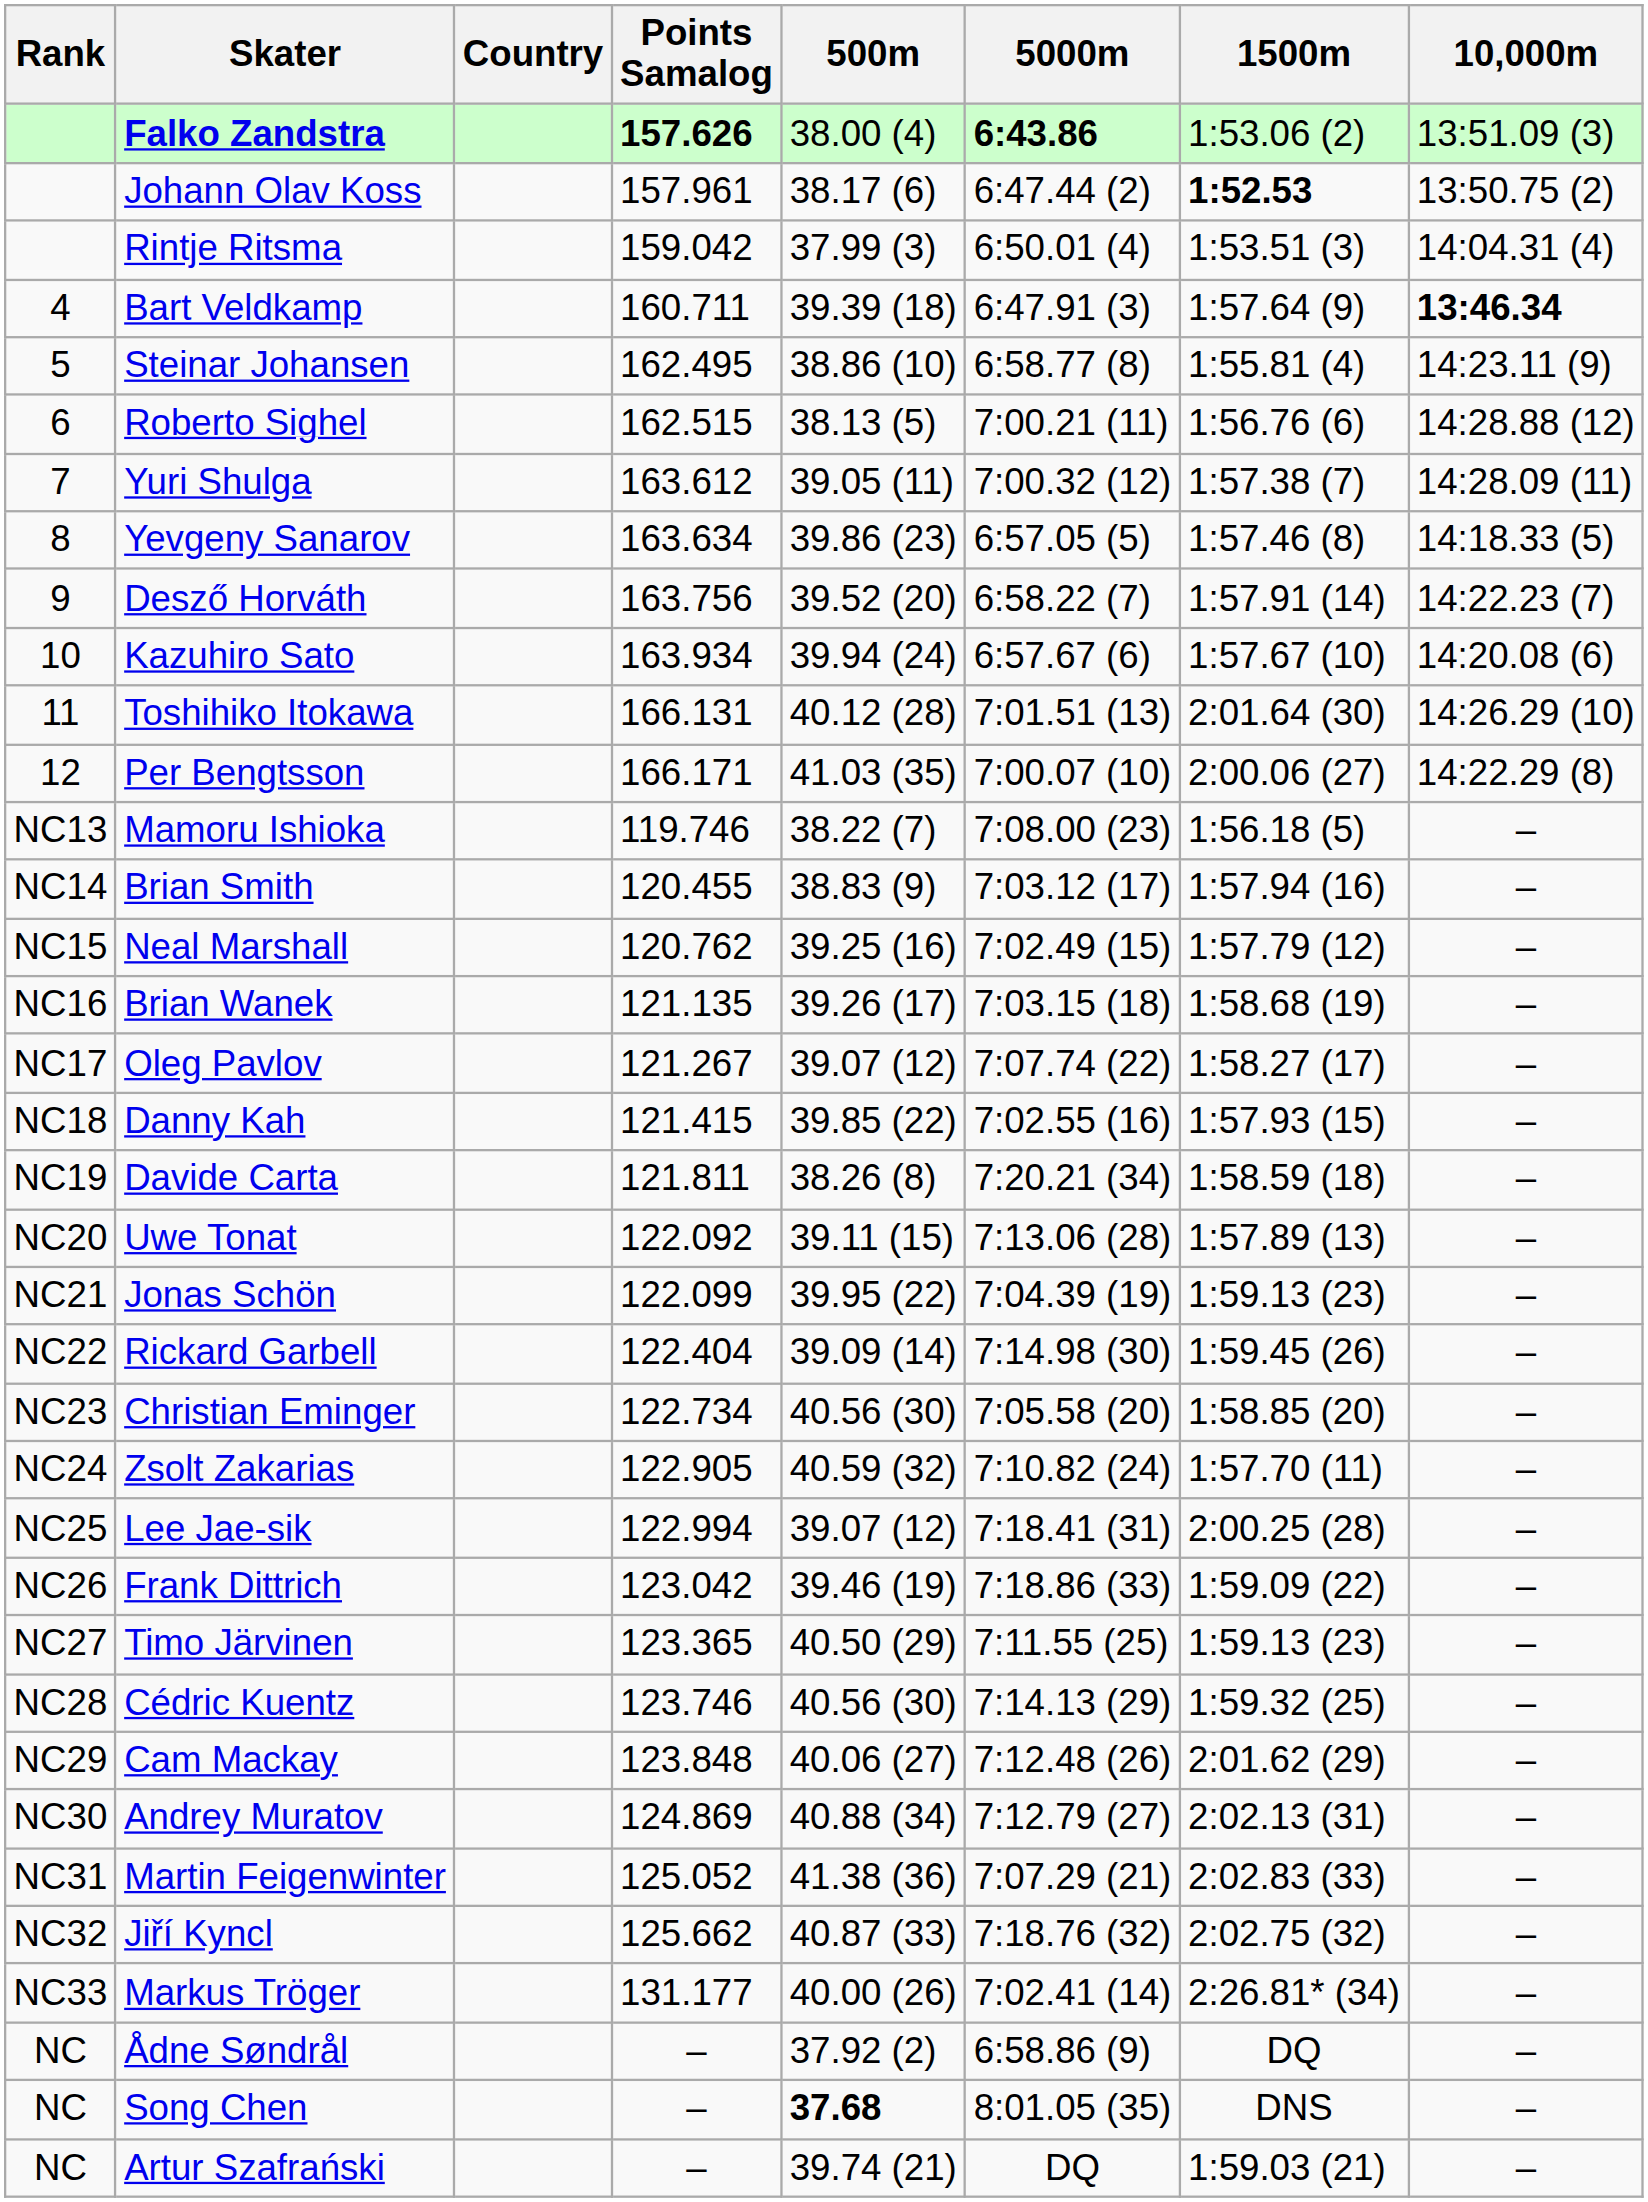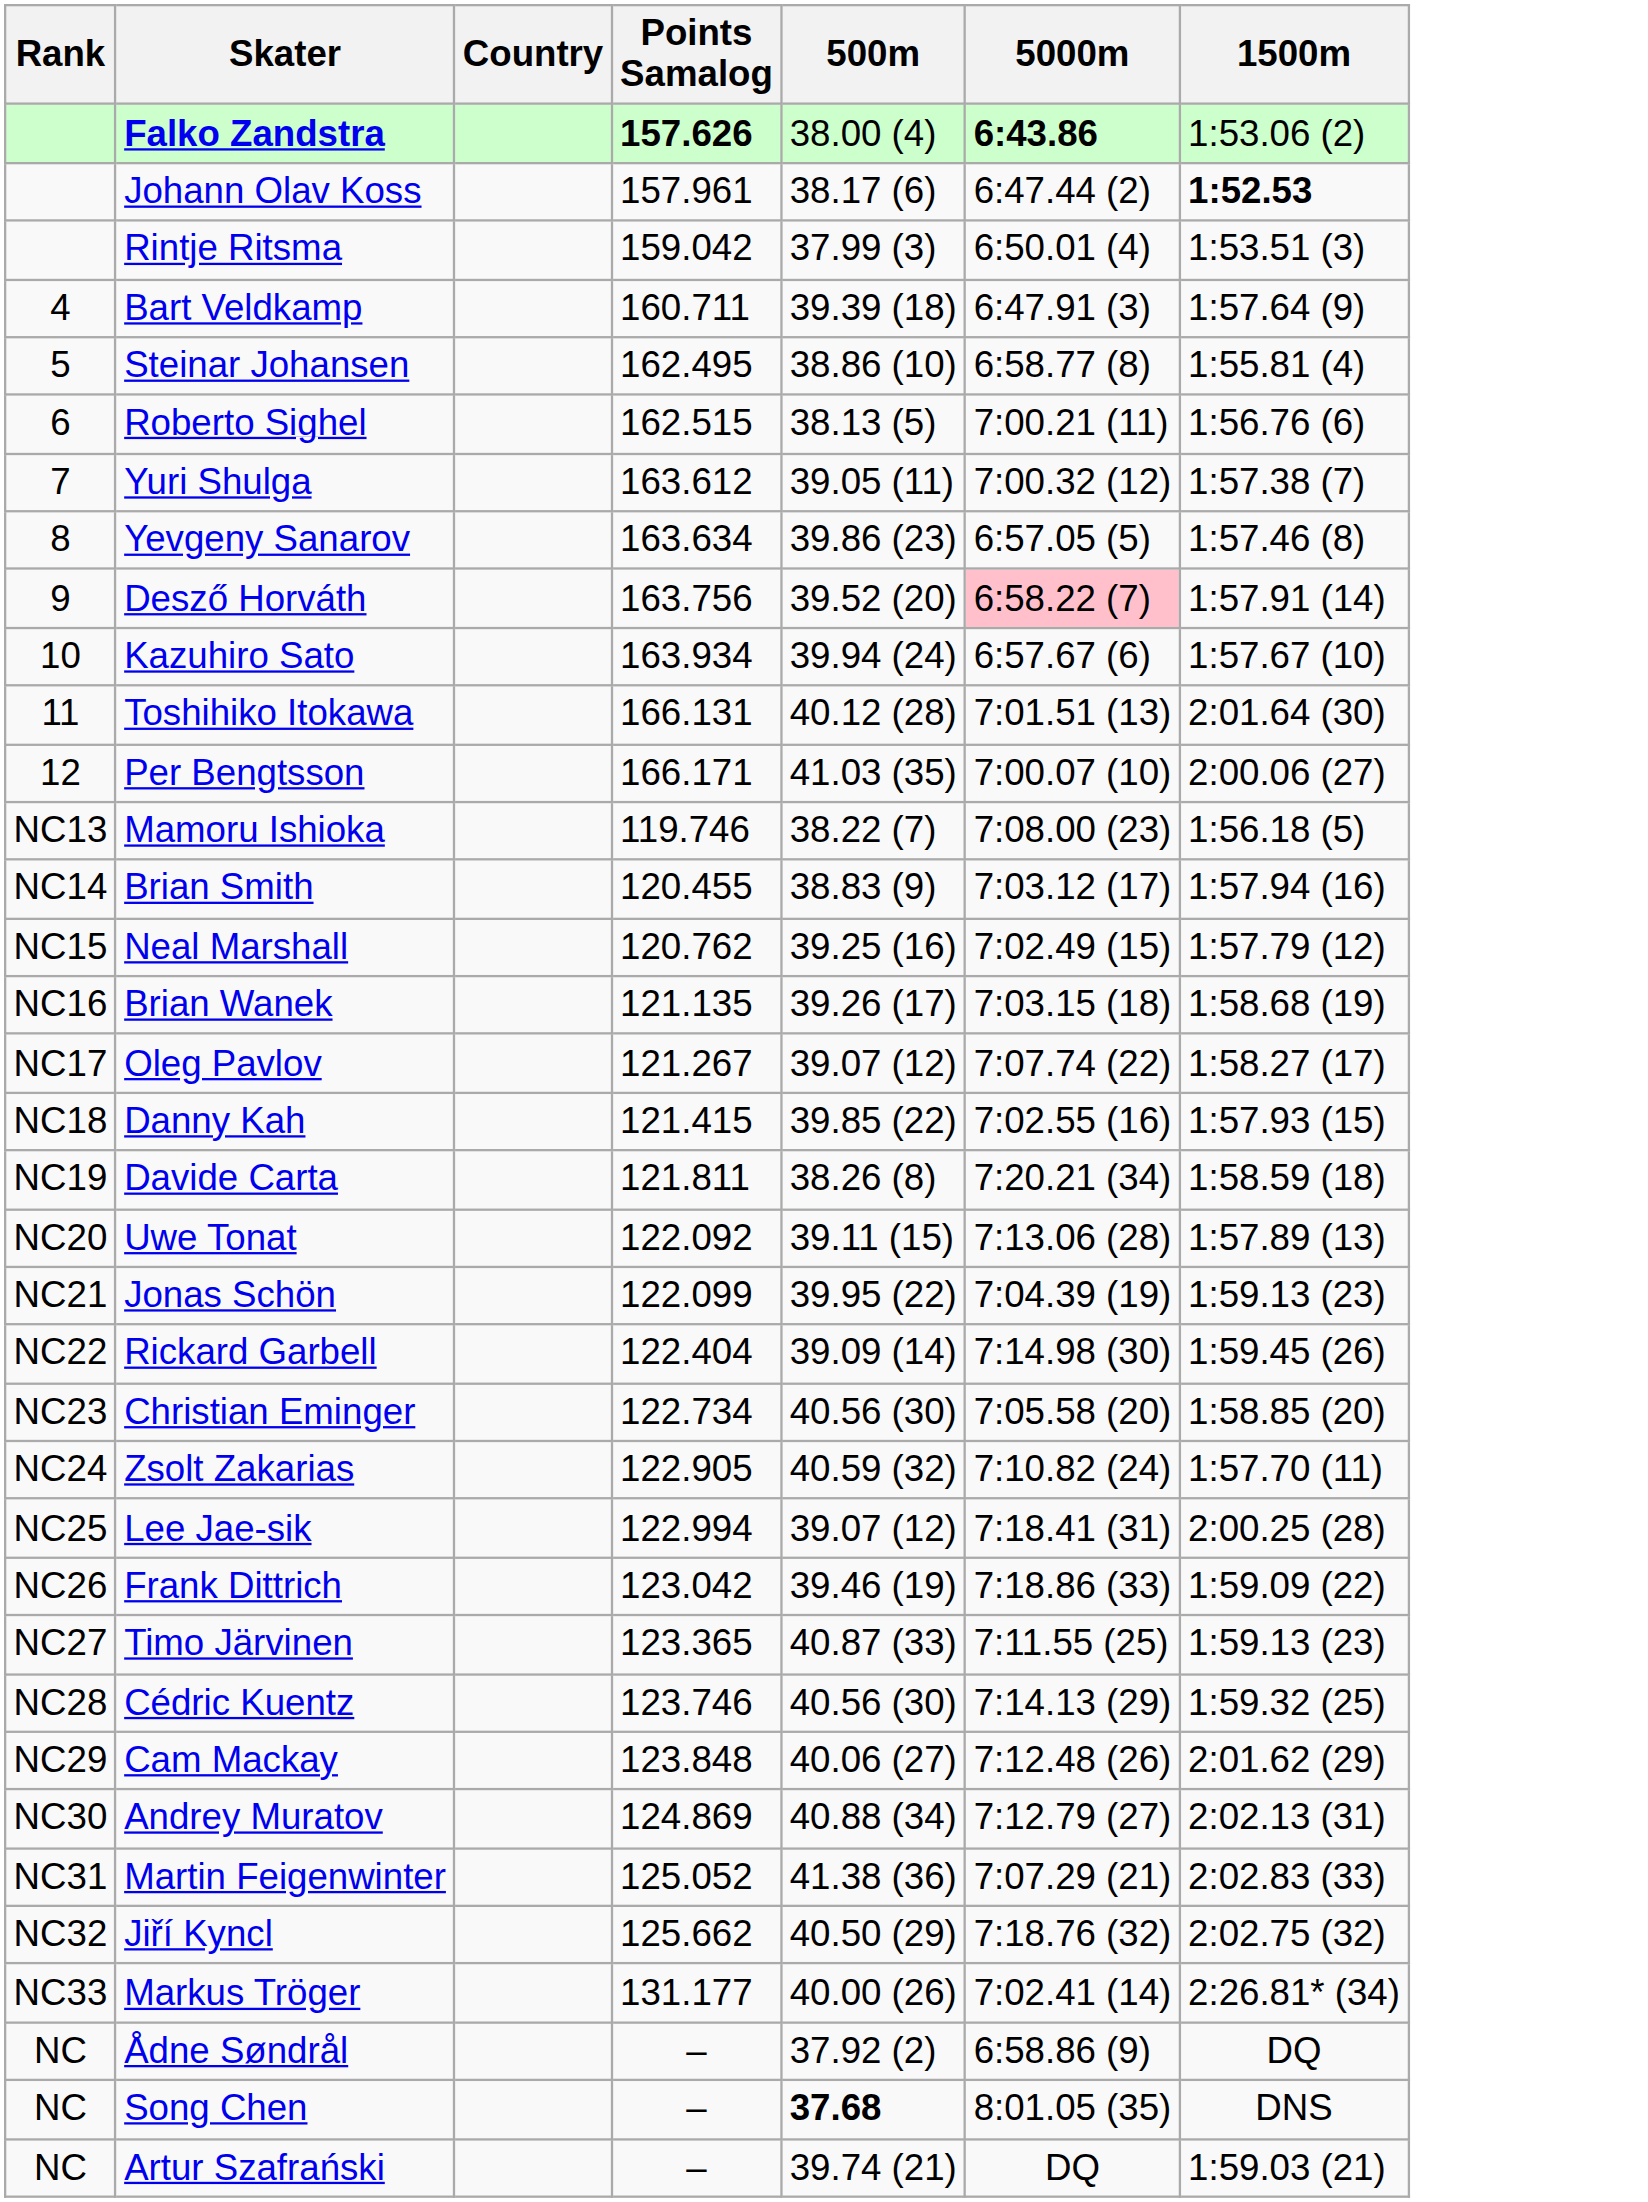- column: 10,000m | 13:51.09 (3) | 13:50.75 (2) | 14:04.31 (4) | 13:46.34 | 14:23.11 (9) | 14:28.88 (12) | 14:28.09 (11) | 14:18.33 (5) | 14:22.23 (7) | 14:20.08 (6) | 14:26.29 (10) | 14:22.29 (8) | – | – | – | – | – | – | – | – | – | – | – | – | – | – | – | – | – | – | – | – | – | – | – | –
Desző Horváth | 5000m: no background -> pink background
Timo Järvinen | 500m: 40.50 (29) -> 40.87 (33)
Jiří Kyncl | 500m: 40.87 (33) -> 40.50 (29)
